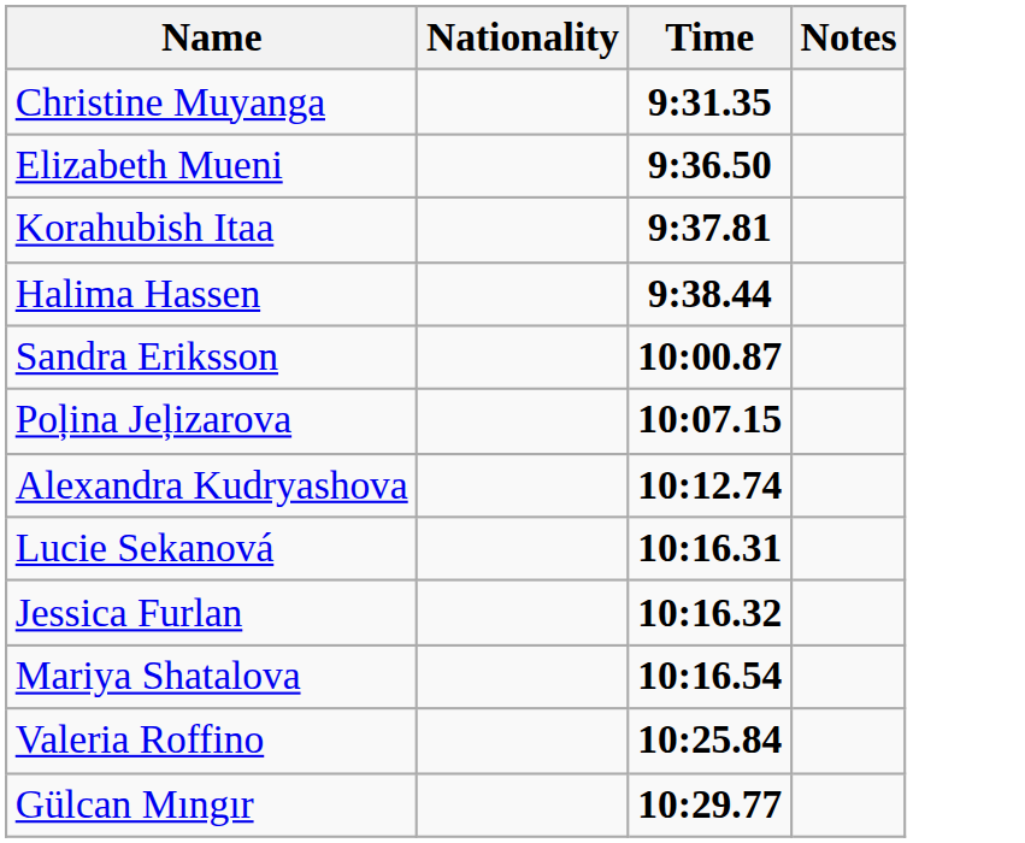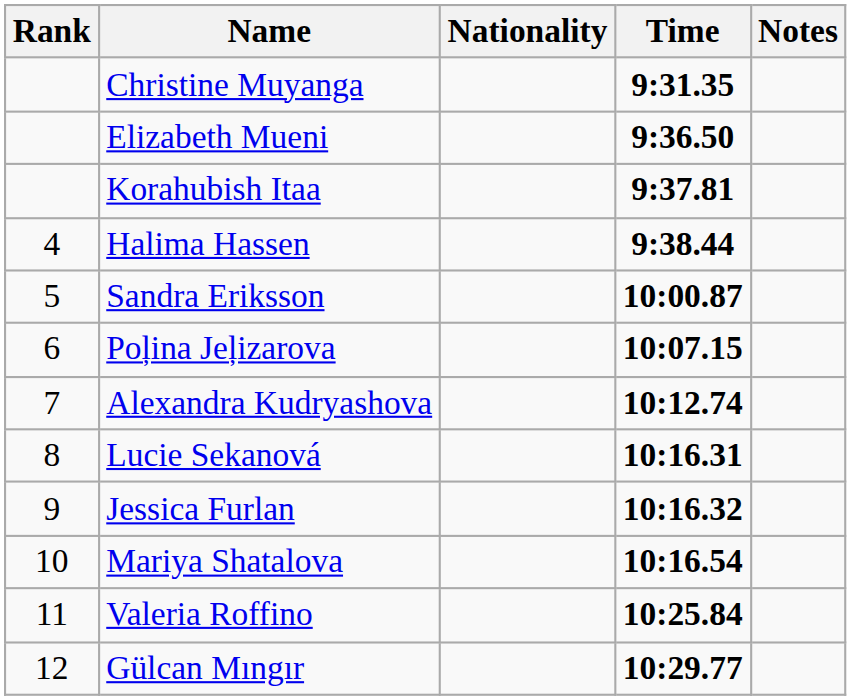+ column: Rank | 4 | 5 | 6 | 7 | 8 | 9 | 10 | 11 | 12
